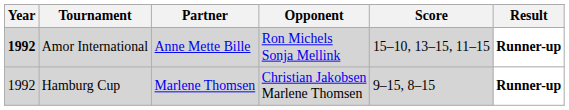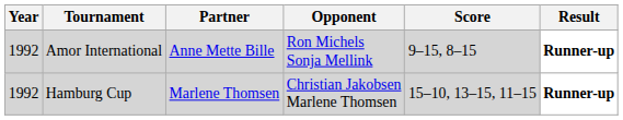Amor International | Year: bold -> normal
Amor International | Score: 15–10, 13–15, 11–15 -> 9–15, 8–15
Hamburg Cup | Score: 9–15, 8–15 -> 15–10, 13–15, 11–15
